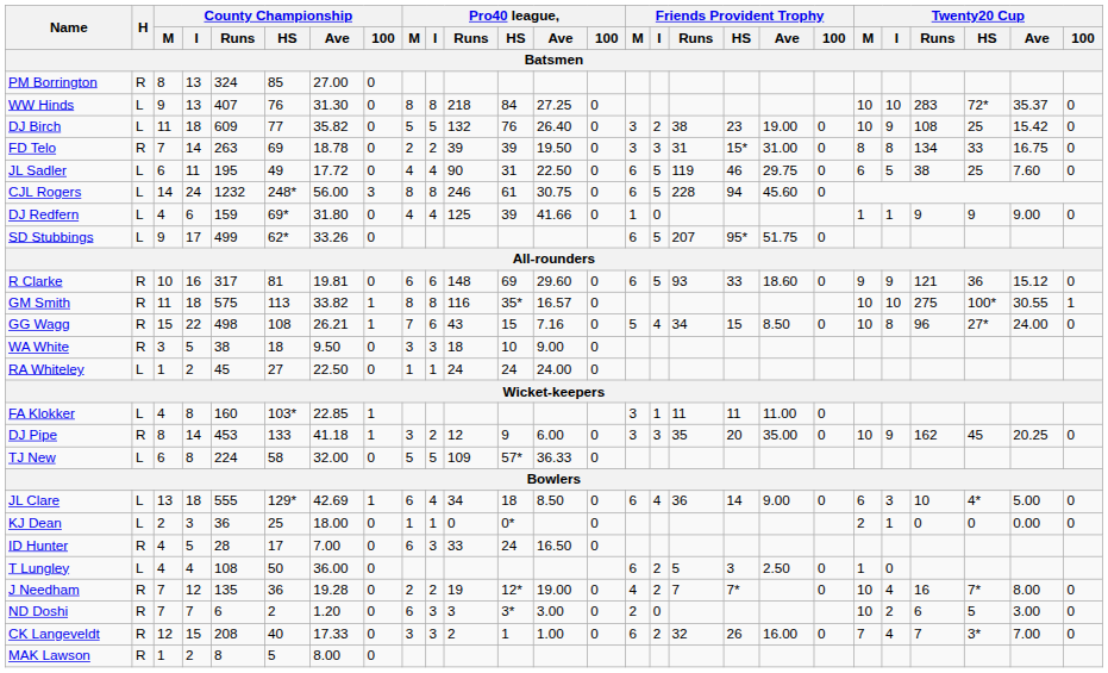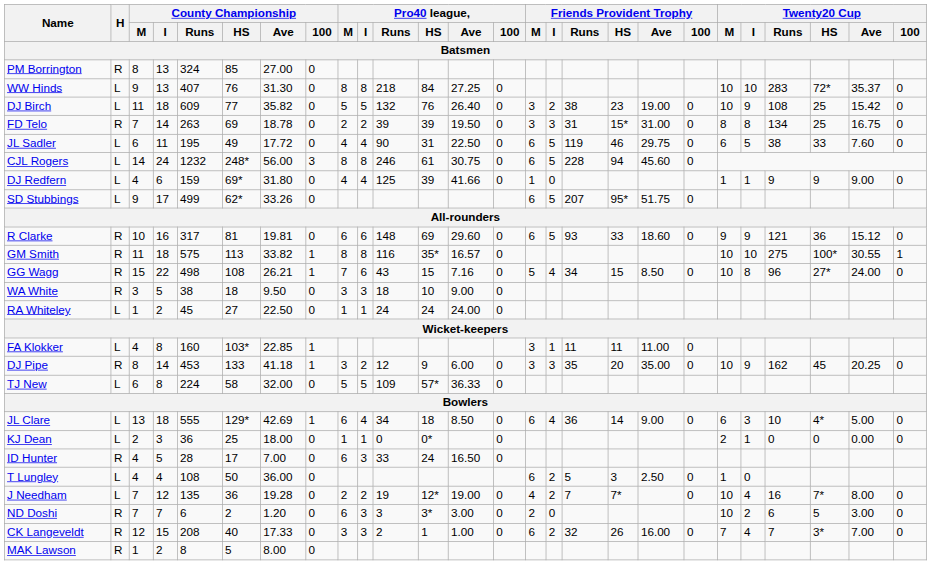FD Telo | Twenty20 Cup / HS: 33 -> 25
JL Sadler | Twenty20 Cup / HS: 25 -> 33
J Needham | H: R -> L
